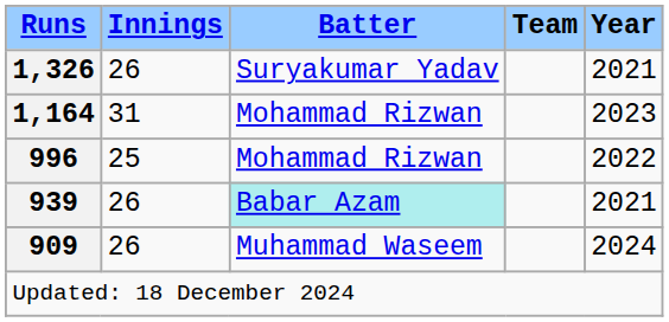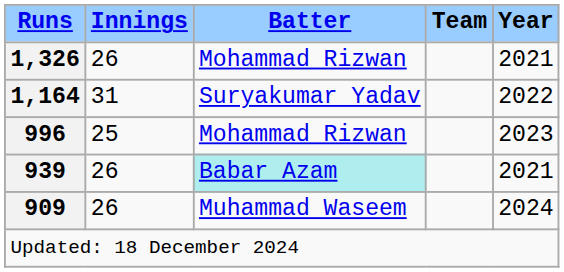1,326 | Batter: Suryakumar Yadav -> Mohammad Rizwan
1,164 | Batter: Mohammad Rizwan -> Suryakumar Yadav
1,164 | Year: 2023 -> 2022
996 | Year: 2022 -> 2023
